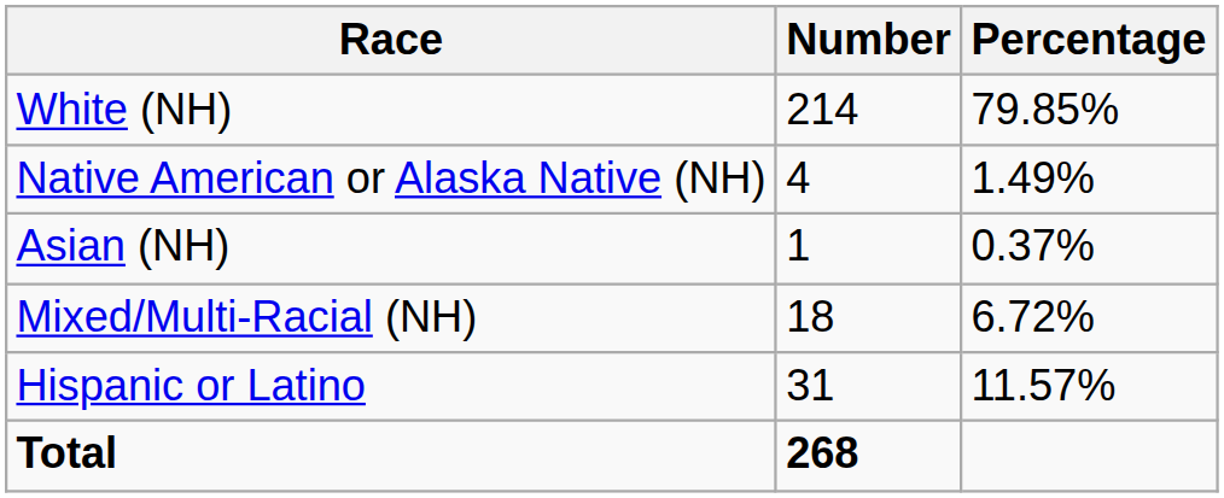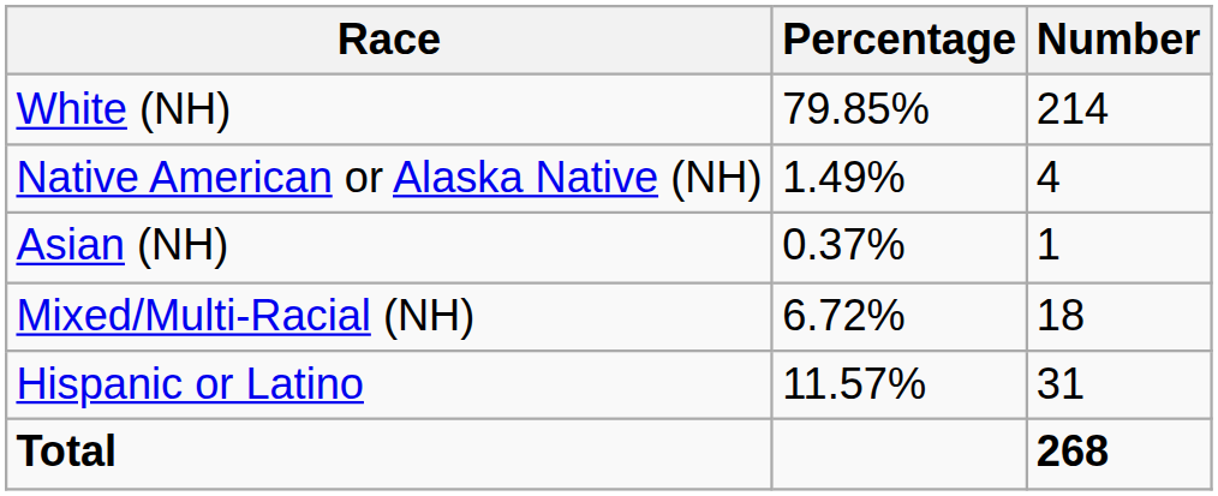columns swapped: Number <-> Percentage
